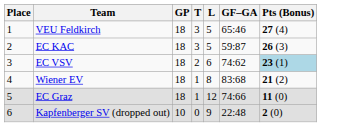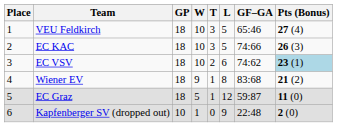+ column: W | 10 | 10 | 10 | 9 | 5 | 1
EC KAC | GF–GA: 59:87 -> 74:66
EC Graz | GF–GA: 74:66 -> 59:87
